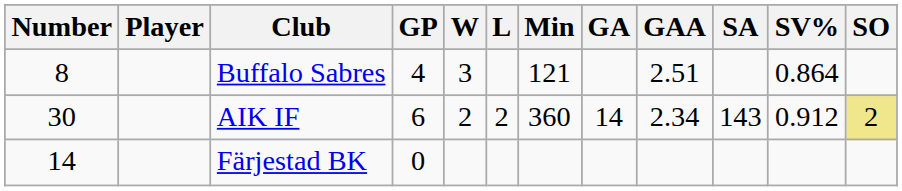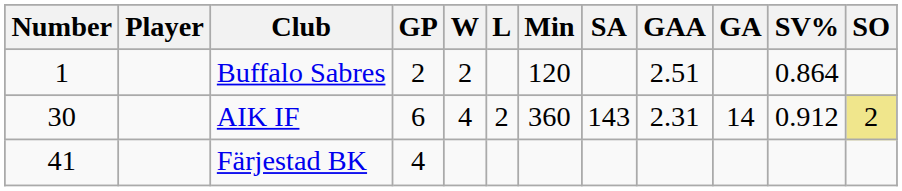columns swapped: GA <-> SA
Buffalo Sabres | Number: 8 -> 1
Buffalo Sabres | GP: 4 -> 2
Buffalo Sabres | W: 3 -> 2
Buffalo Sabres | Min: 121 -> 120
AIK IF | W: 2 -> 4
AIK IF | GAA: 2.34 -> 2.31
Färjestad BK | Number: 14 -> 41
Färjestad BK | GP: 0 -> 4
